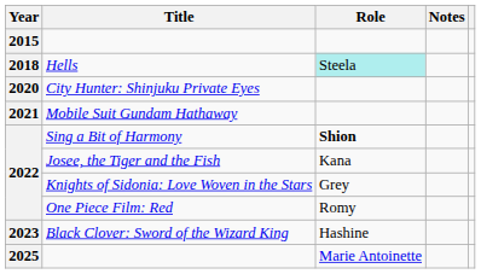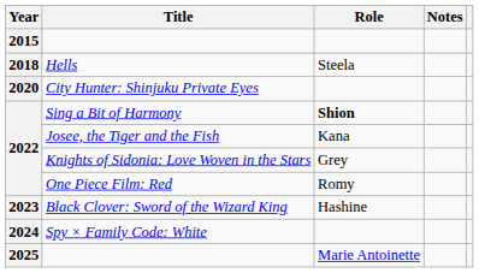Hells | Role: paleturquoise background -> no background
- row: 2021 | Mobile Suit Gundam Hathaway
+ row: 2024 | Spy × Family Code: White
